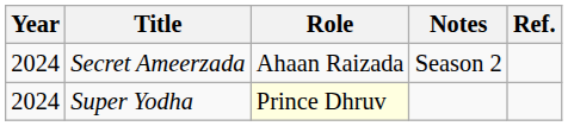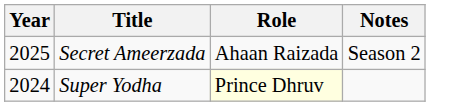- column: Ref.
Secret Ameerzada | Year: 2024 -> 2025
